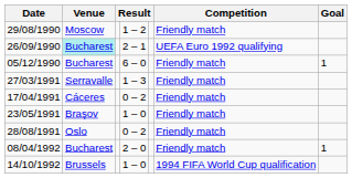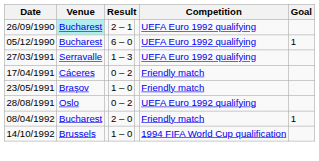- row: 29/08/1990 | Moscow | 1 – 2 | Friendly match
05/12/1990 | Competition: Friendly match -> UEFA Euro 1992 qualifying
27/03/1991 | Competition: Friendly match -> UEFA Euro 1992 qualifying
28/08/1991 | Competition: Friendly match -> UEFA Euro 1992 qualifying
